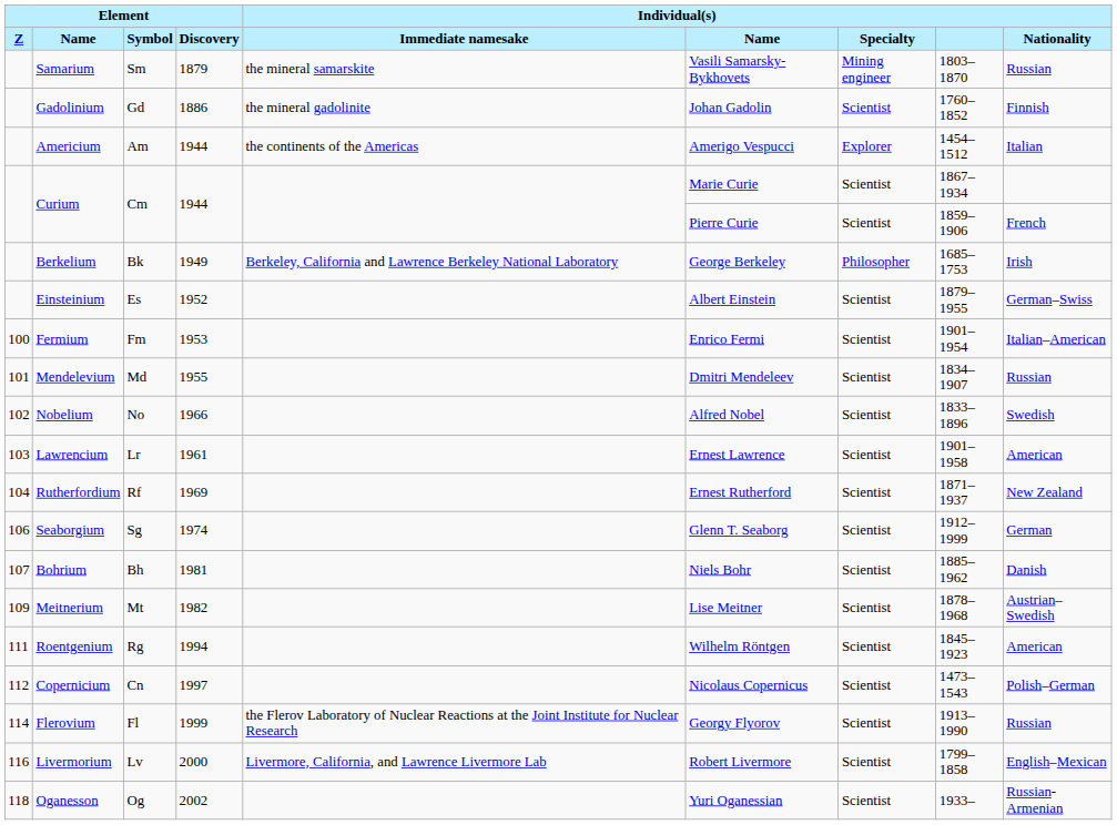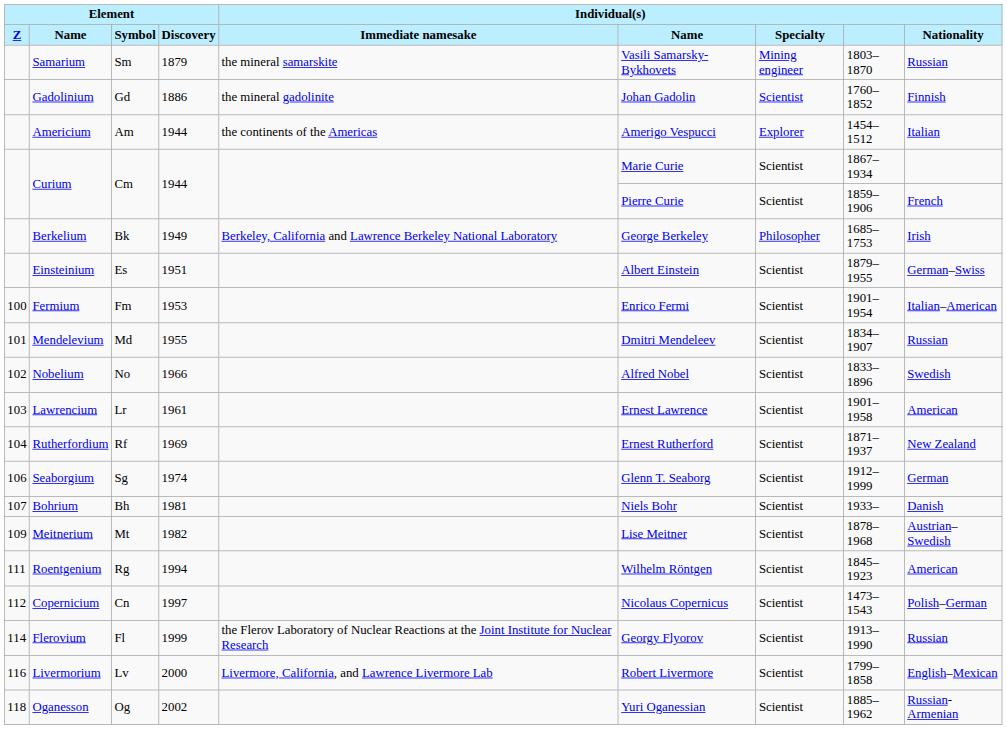Einsteinium | Element / Discovery: 1952 -> 1951
Bohrium | Individual(s): 1885–1962 -> 1933–
Oganesson | Individual(s): 1933– -> 1885–1962
